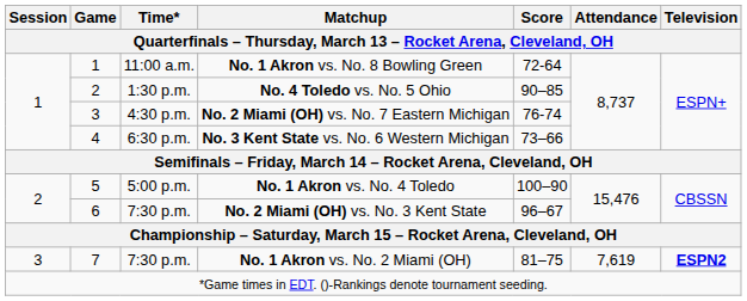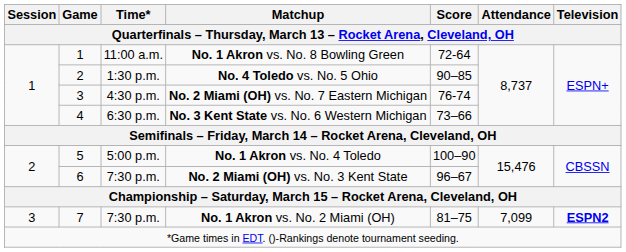No. 1 Akron vs. No. 2 Miami (OH) | Attendance: 7,619 -> 7,099
